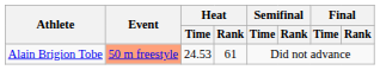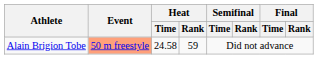Alain Brigion Tobe | Heat / Time: 24.53 -> 24.58
Alain Brigion Tobe | Heat / Rank: 61 -> 59
